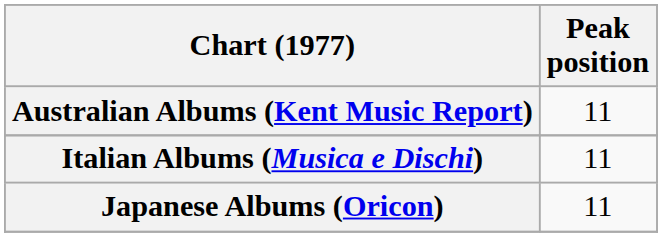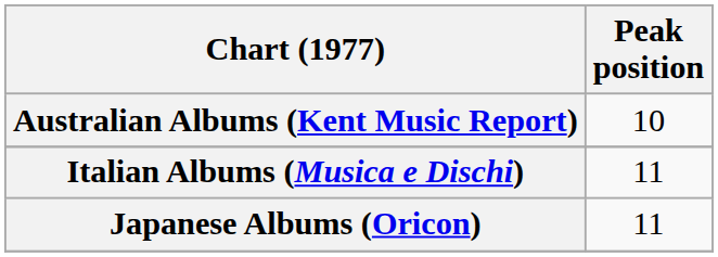Australian Albums (Kent Music Report) | Peak position: 11 -> 10
